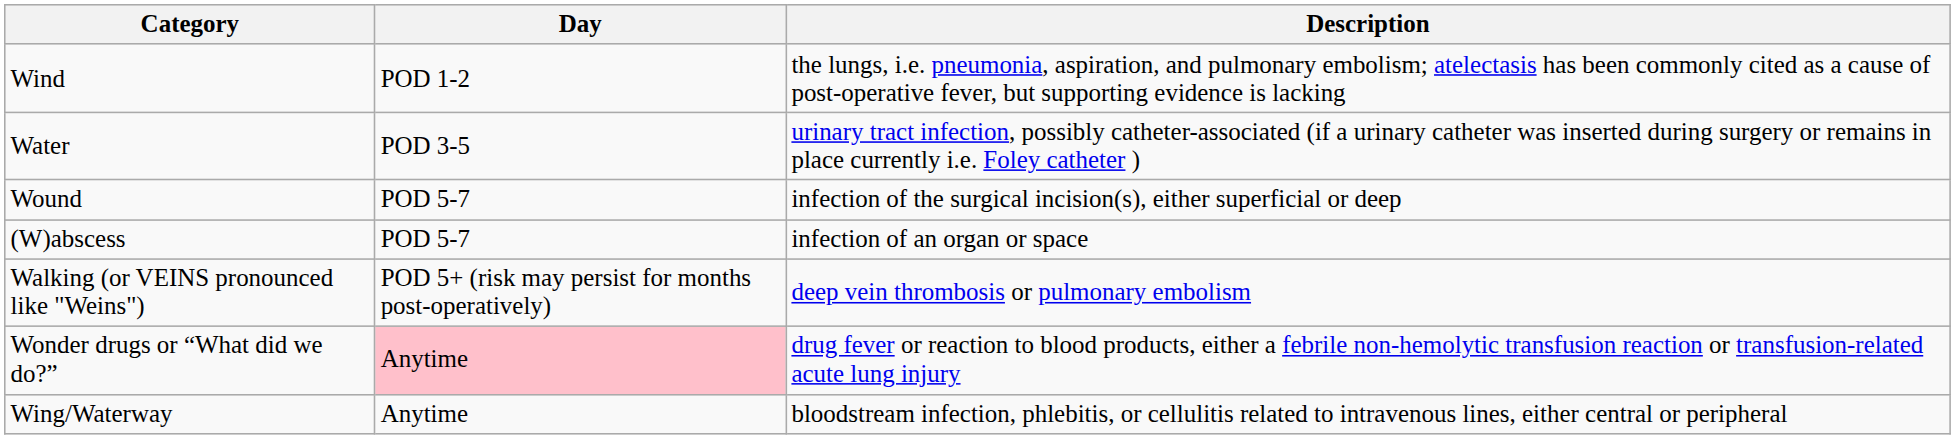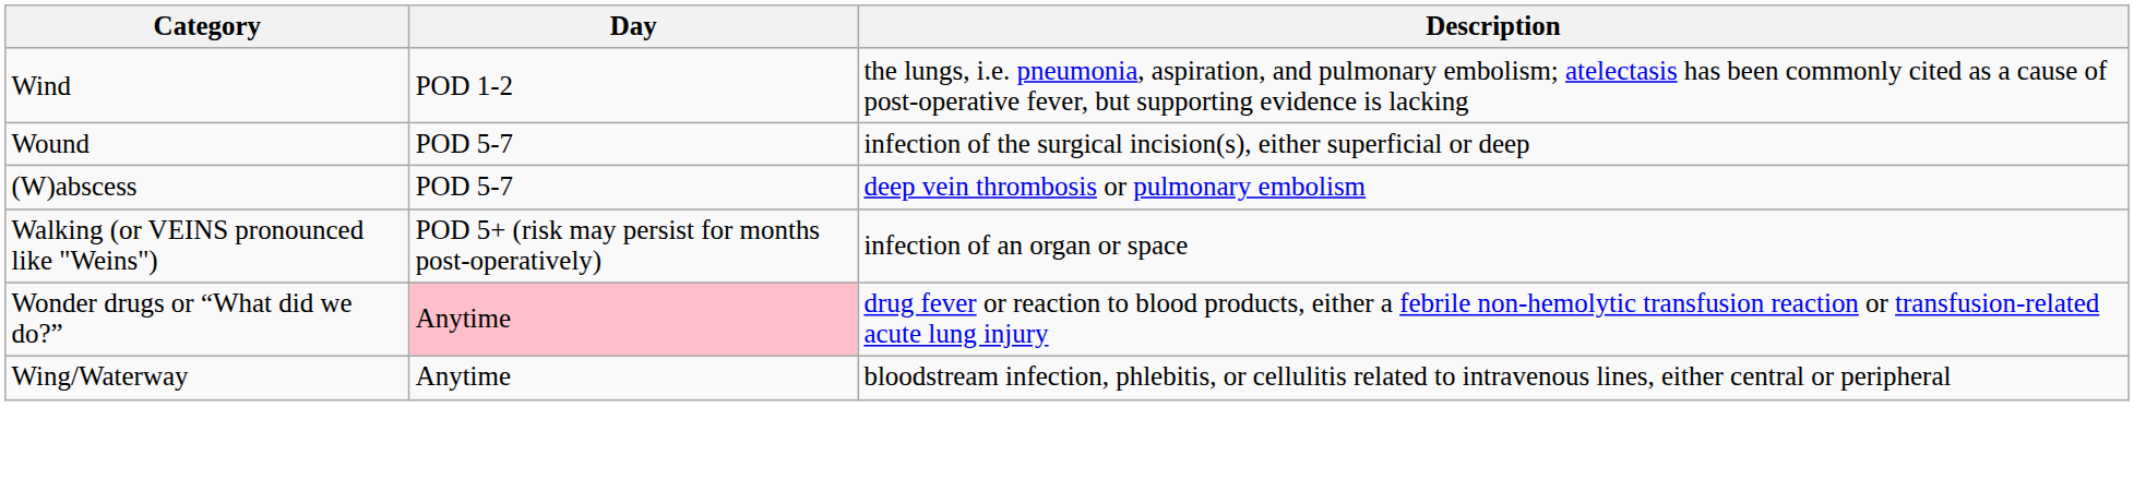- row: Water | POD 3-5 | urinary tract infection, possibly catheter-associated (if a urinary catheter was inserted during surgery or remains in place currently i.e. Foley catheter )
(W)abscess | Description: infection of an organ or space -> deep vein thrombosis or pulmonary embolism
Walking (or VEINS pronounced like "Weins") | Description: deep vein thrombosis or pulmonary embolism -> infection of an organ or space
